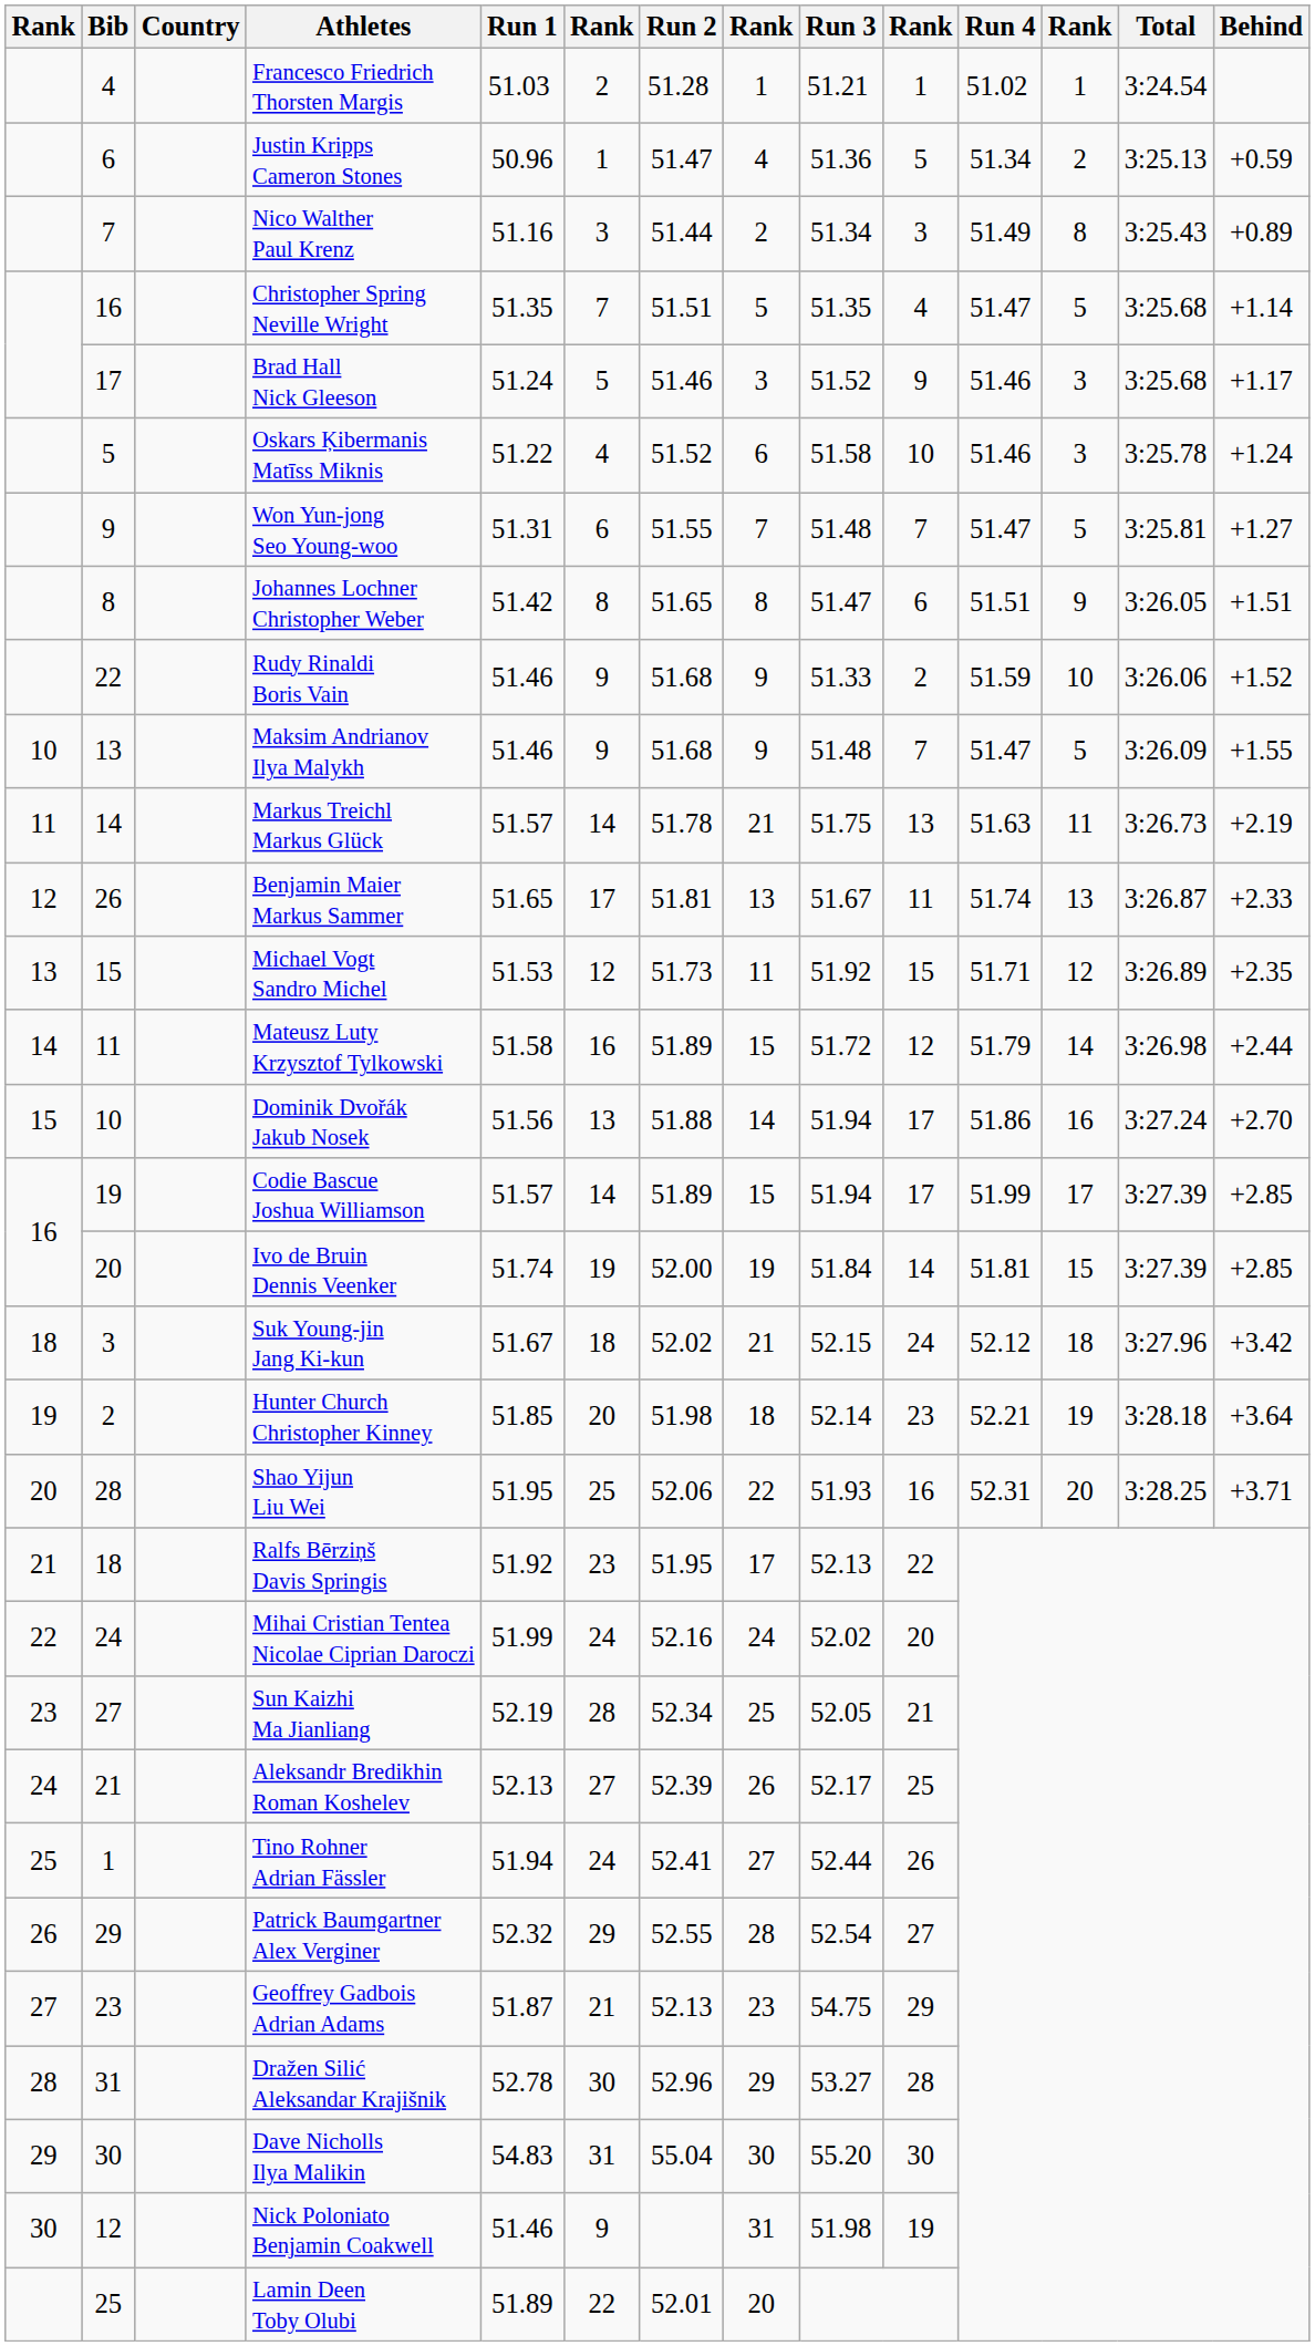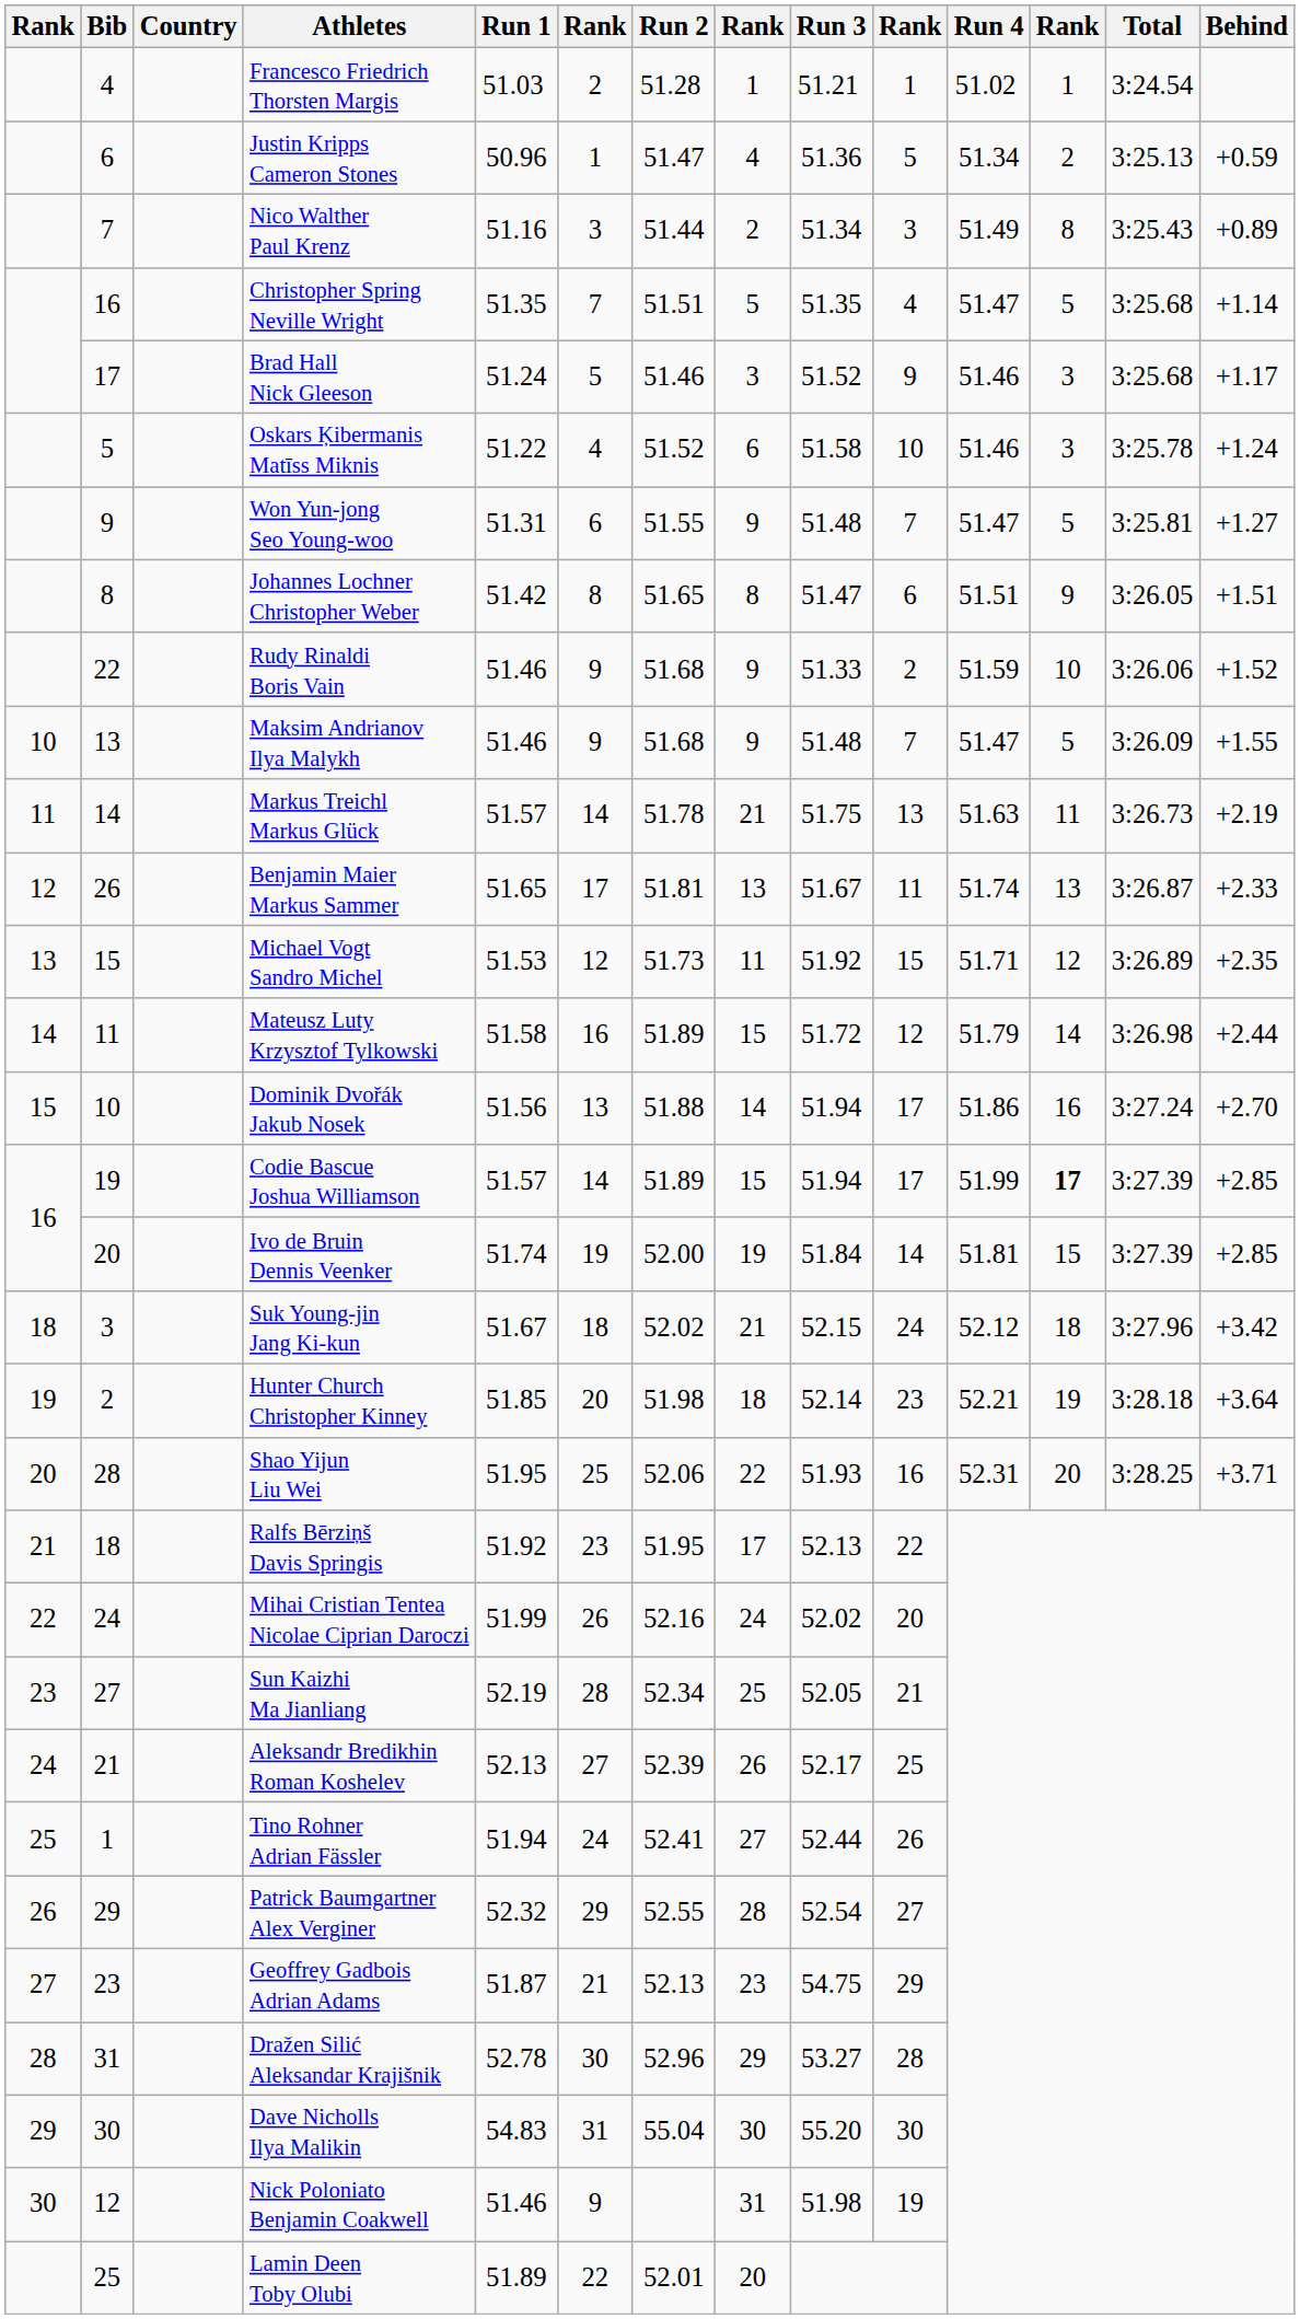Won Yun-jong Seo Young-woo | column 8: 7 -> 9
Codie Bascue Joshua Williamson | column 12: normal -> bold
Mihai Cristian Tentea Nicolae Ciprian Daroczi | column 6: 24 -> 26
